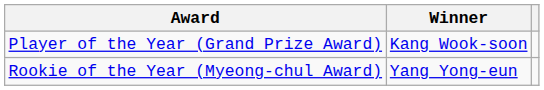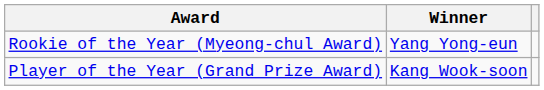rows swapped: Player of the Year (Grand Prize Award) <-> Rookie of the Year (Myeong-chul Award)
